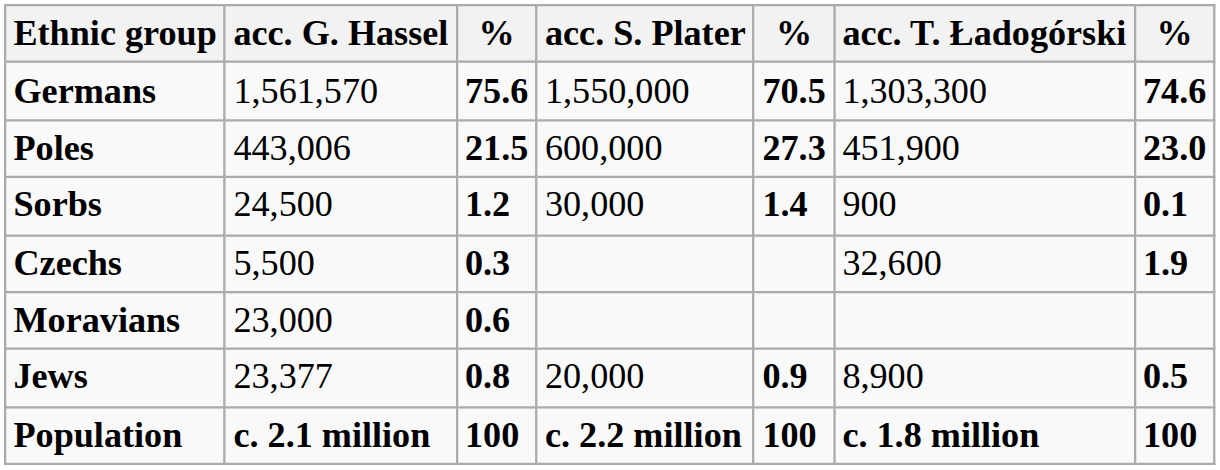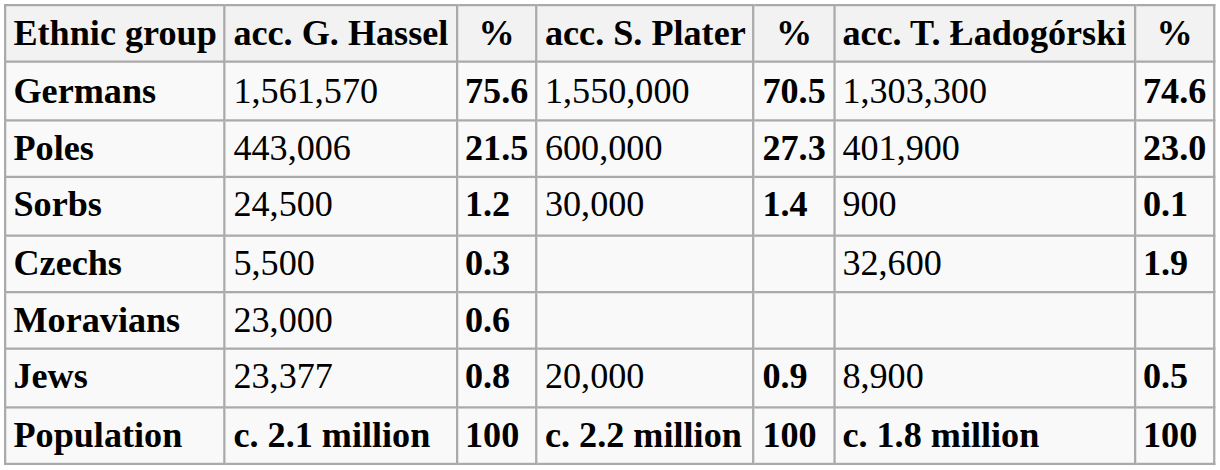Poles | acc. T. Ładogórski: 451,900 -> 401,900
